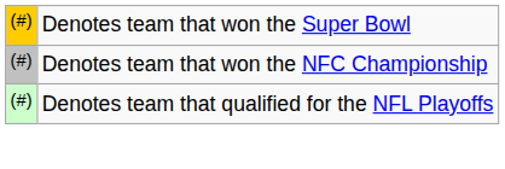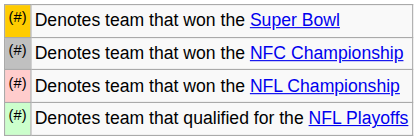+ row: (#) | Denotes team that won the NFL Championship
